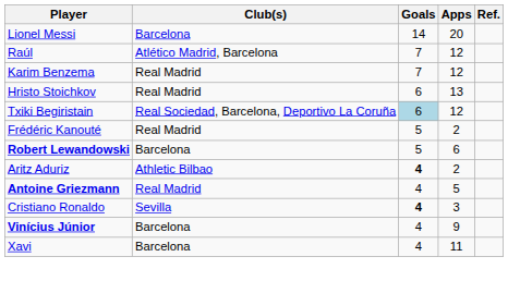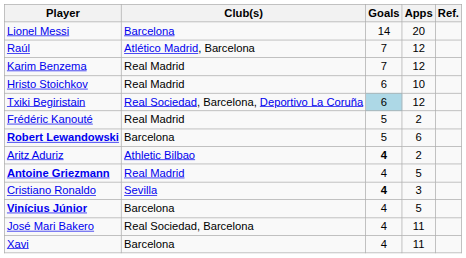Hristo Stoichkov | Apps: 13 -> 10
Vinícius Júnior | Apps: 9 -> 5
+ row: José Mari Bakero | Real Sociedad, Barcelona | 4 | 11
